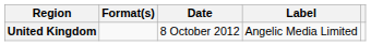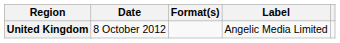columns swapped: Date <-> Format(s)
